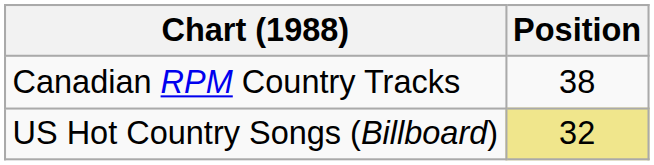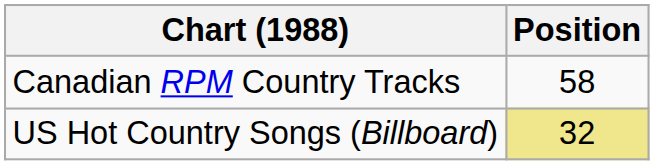Canadian RPM Country Tracks | Position: 38 -> 58
